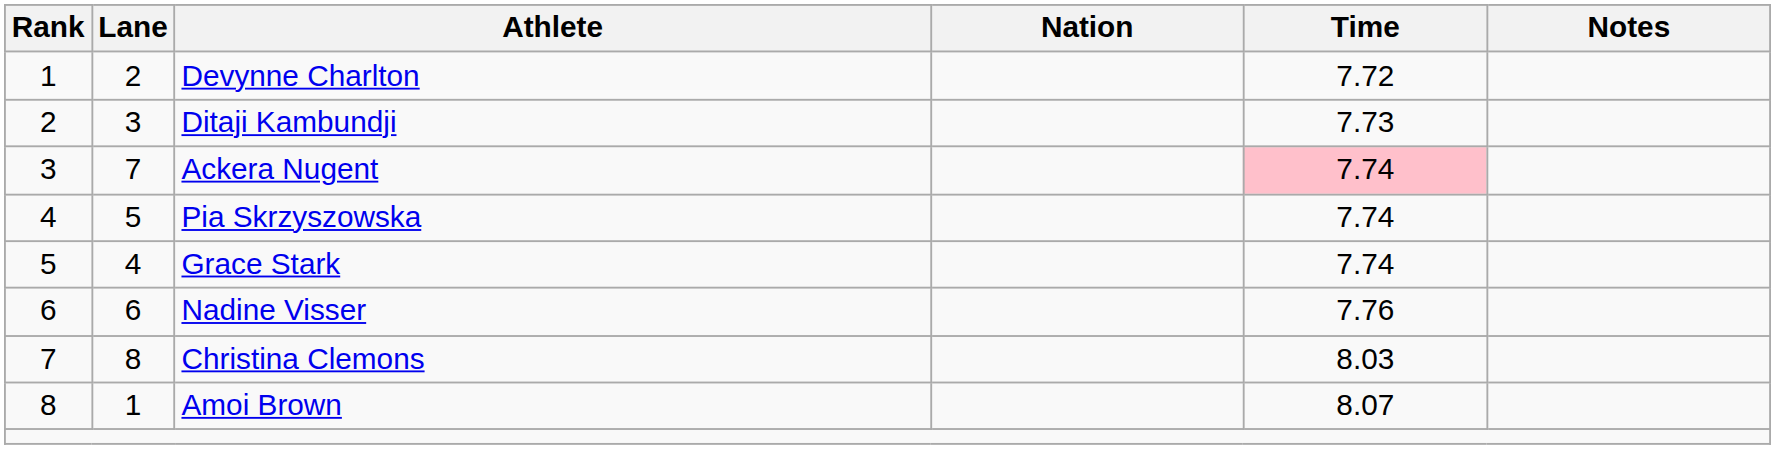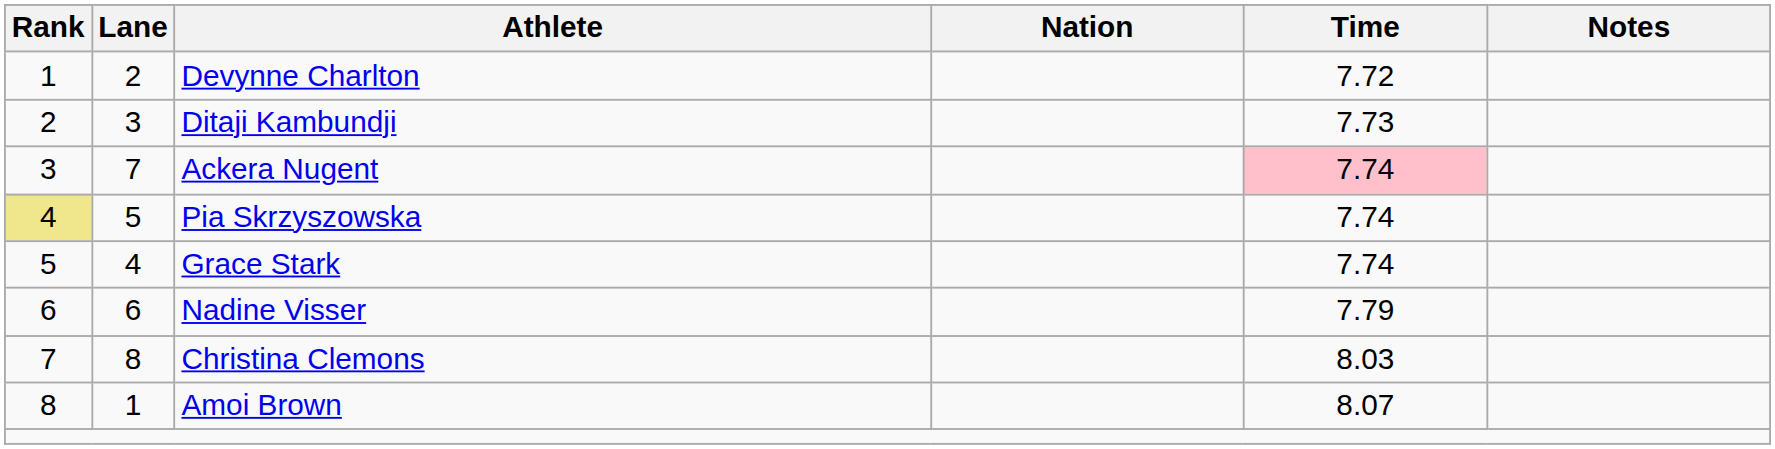Pia Skrzyszowska | Rank: no background -> khaki background
Nadine Visser | Time: 7.76 -> 7.79
